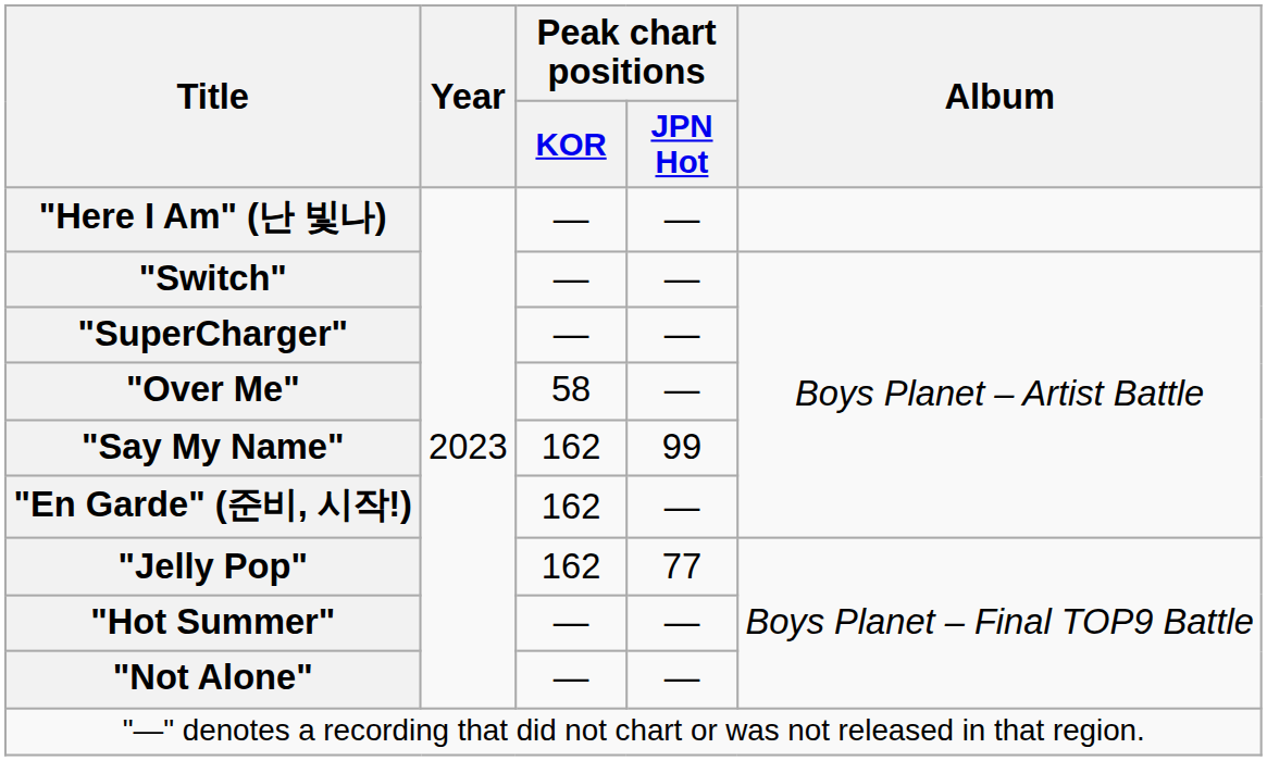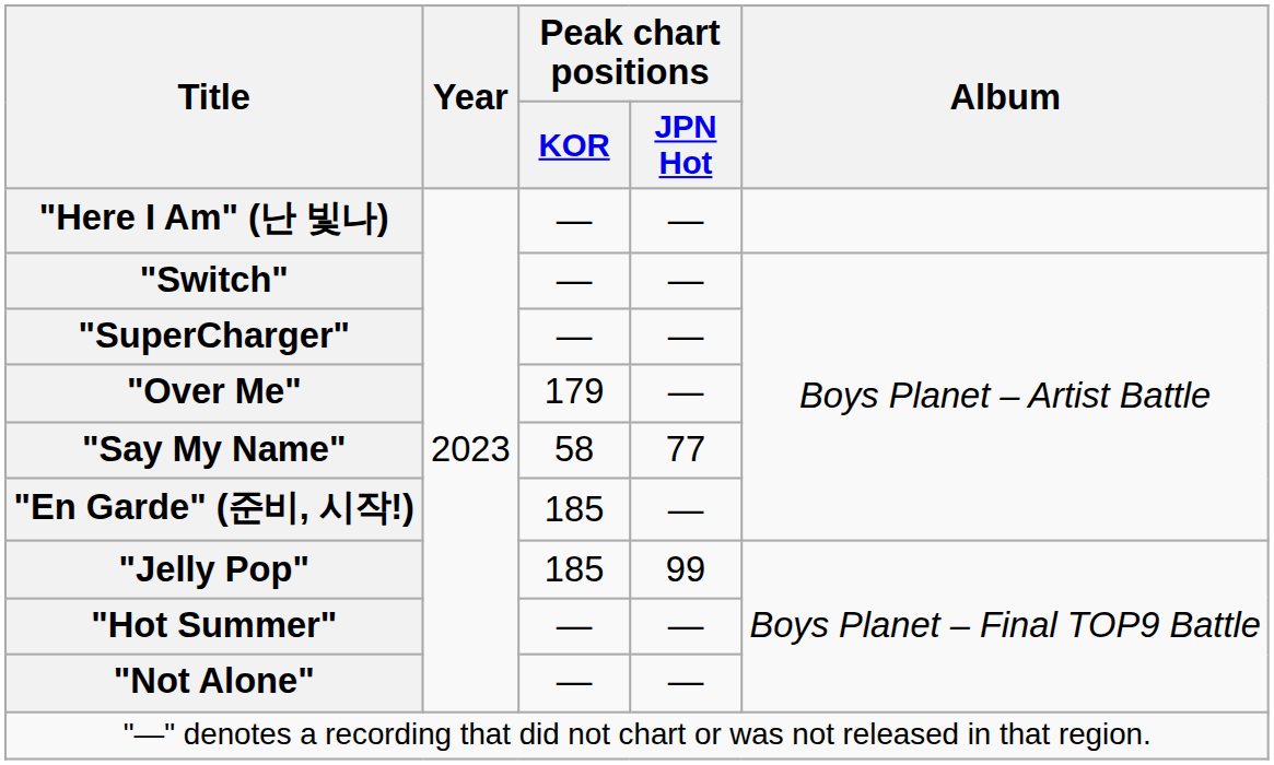"Over Me" | Peak chart positions / KOR: 58 -> 179
"Say My Name" | Peak chart positions / KOR: 162 -> 58
"Say My Name" | Peak chart positions / JPN Hot: 99 -> 77
"En Garde" (준비, 시작!) | Peak chart positions / KOR: 162 -> 185
"Jelly Pop" | Peak chart positions / KOR: 162 -> 185
"Jelly Pop" | Peak chart positions / JPN Hot: 77 -> 99
